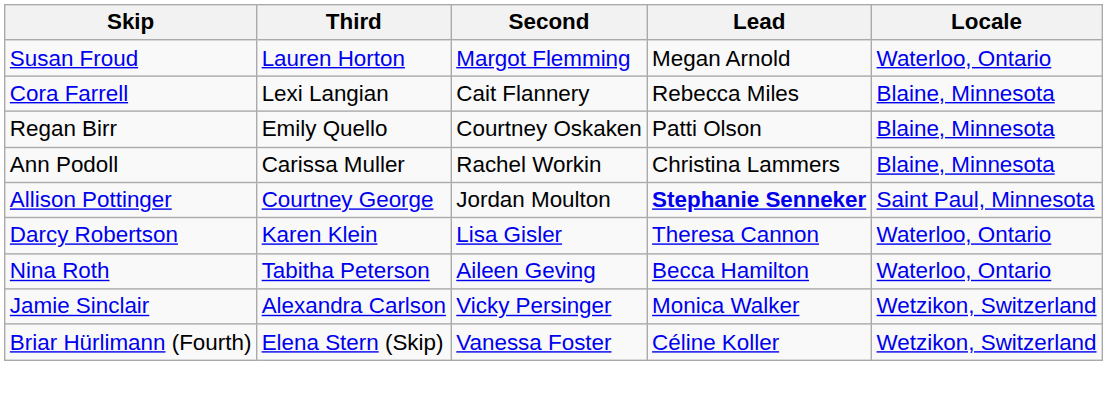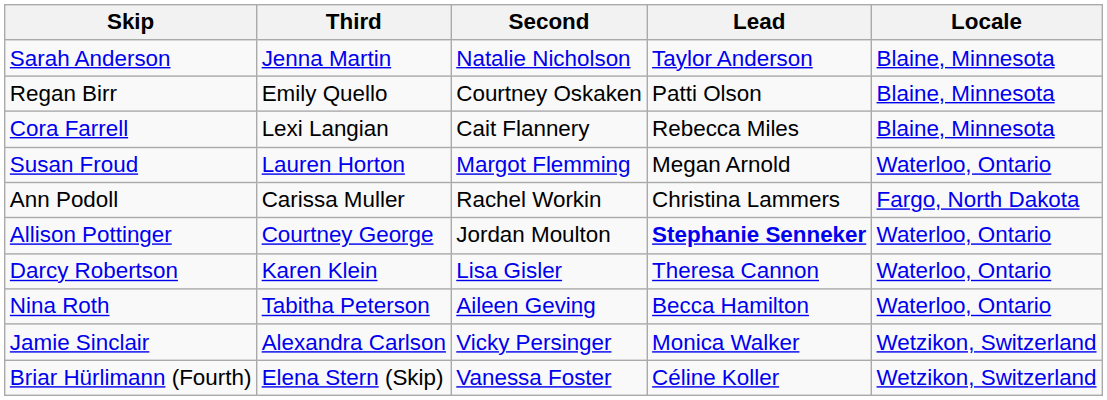+ row: Sarah Anderson | Jenna Martin | Natalie Nicholson | Taylor Anderson | Blaine, Minnesota
rows swapped: Regan Birr <-> Susan Froud
Ann Podoll | Locale: Blaine, Minnesota -> Fargo, North Dakota
Allison Pottinger | Locale: Saint Paul, Minnesota -> Waterloo, Ontario
